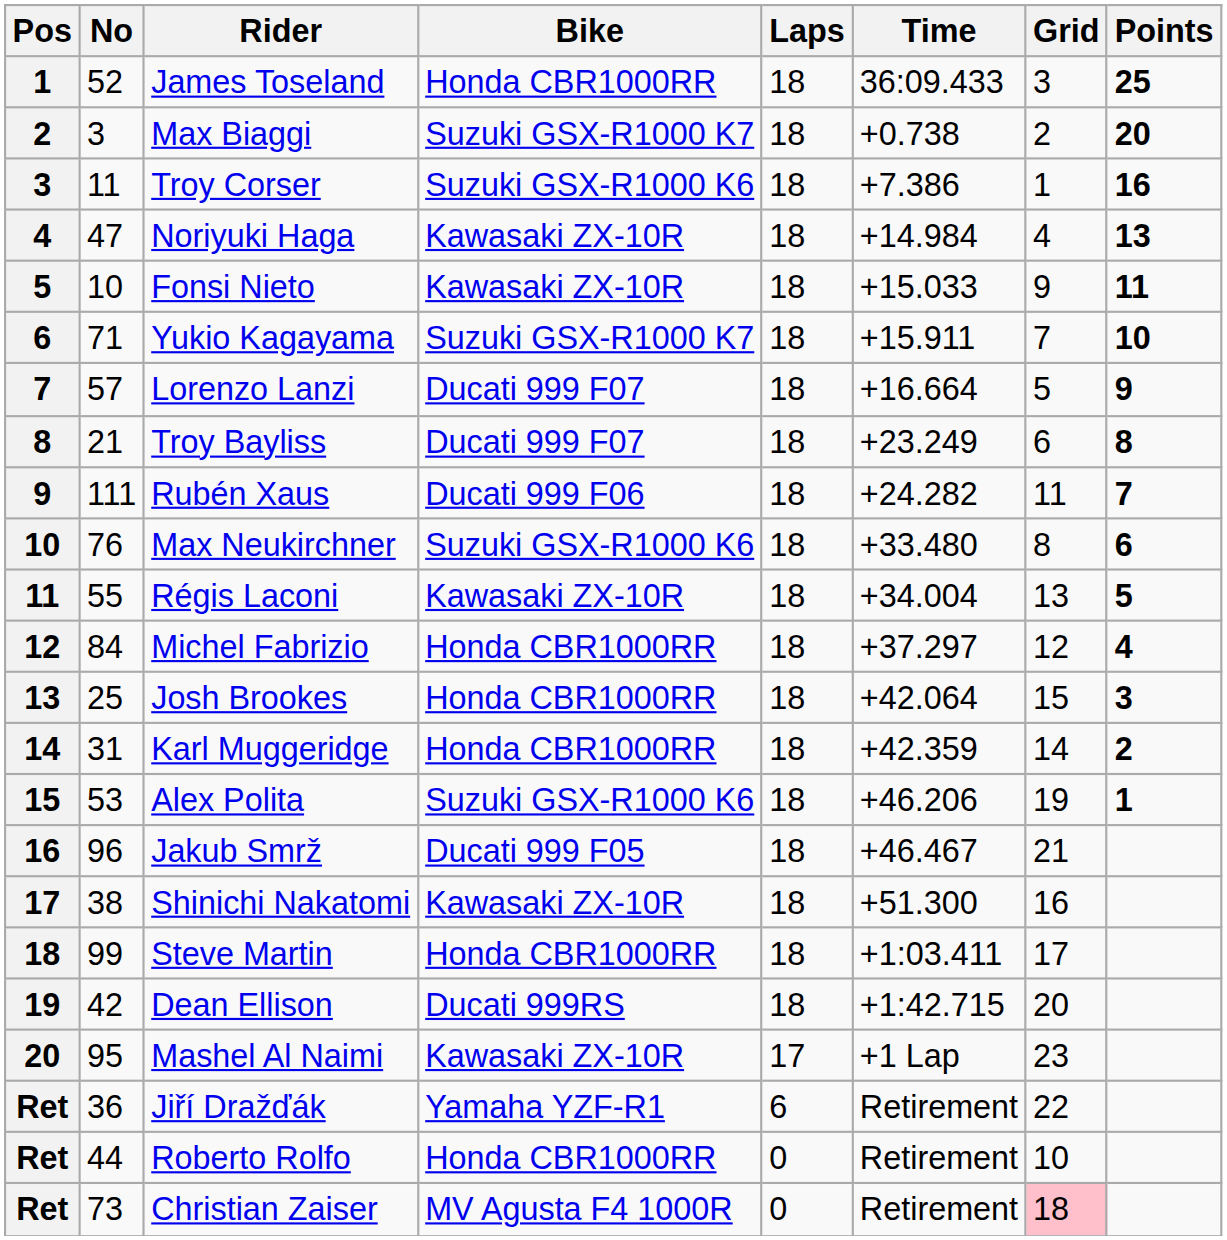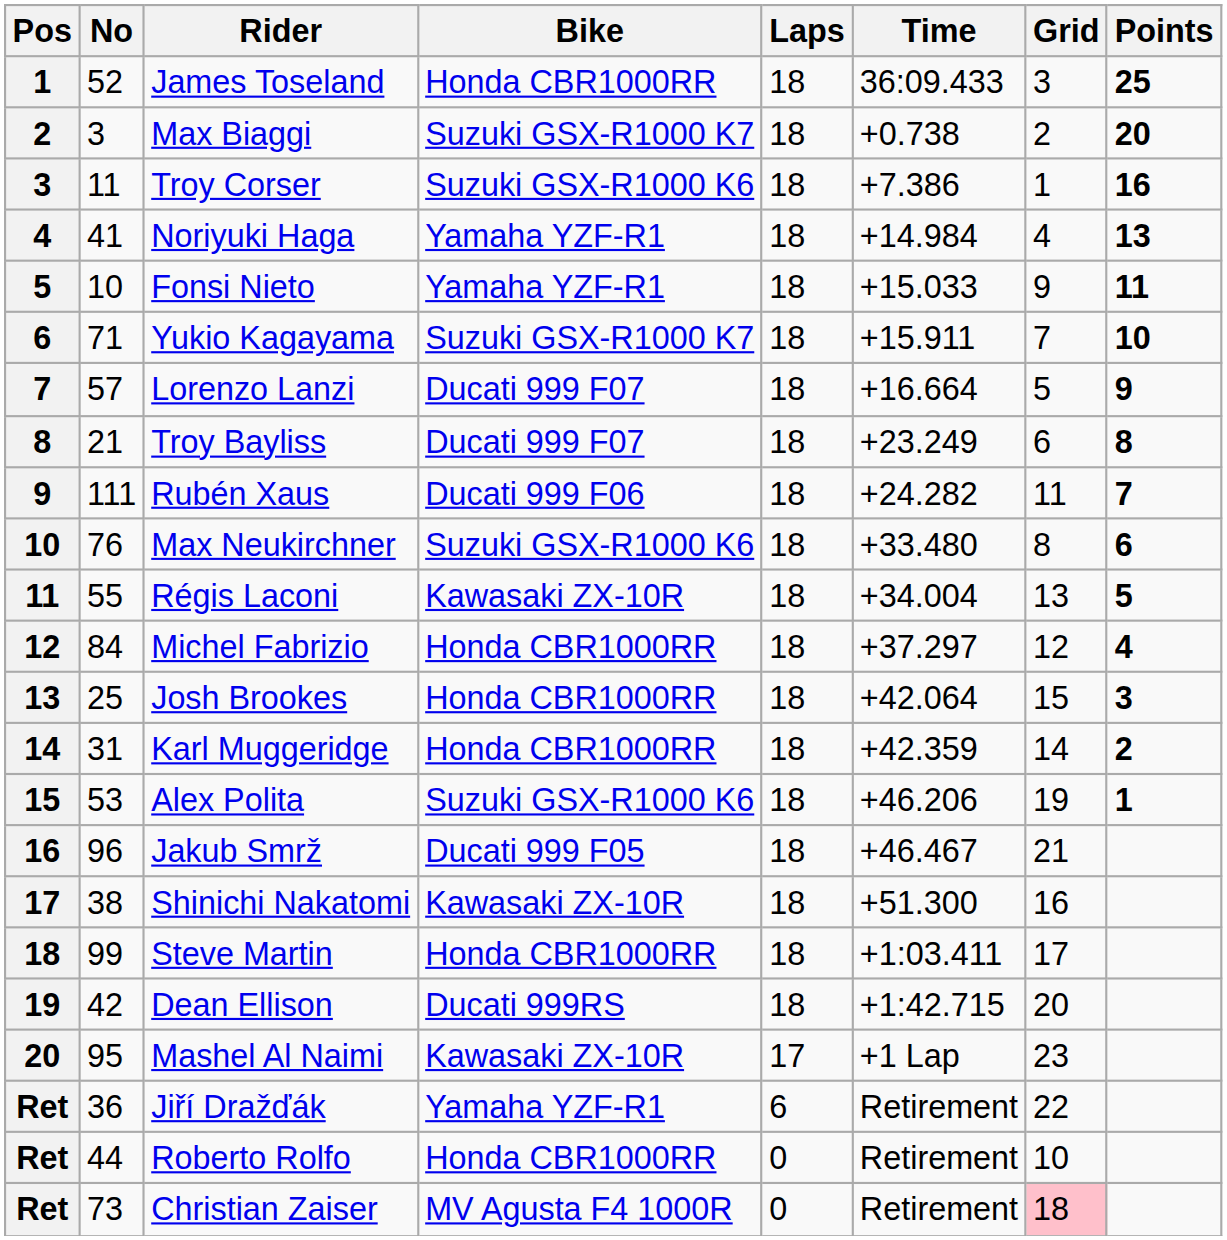Noriyuki Haga | No: 47 -> 41
Noriyuki Haga | Bike: Kawasaki ZX-10R -> Yamaha YZF-R1
Fonsi Nieto | Bike: Kawasaki ZX-10R -> Yamaha YZF-R1
